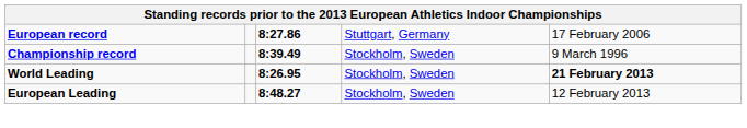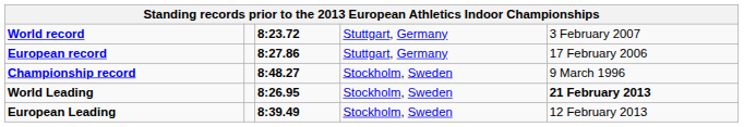+ row: World record | 8:23.72 | Stuttgart, Germany | 3 February 2007
Championship record | column 3: 8:39.49 -> 8:48.27
European Leading | column 3: 8:48.27 -> 8:39.49
